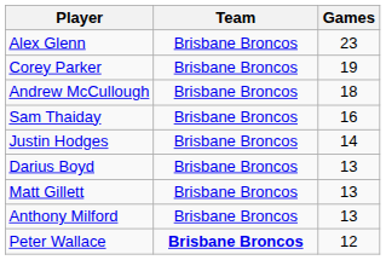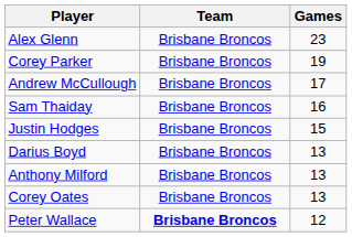Andrew McCullough | Games: 18 -> 17
Justin Hodges | Games: 14 -> 15
- row: Matt Gillett | Brisbane Broncos | 13
+ row: Corey Oates | Brisbane Broncos | 13
